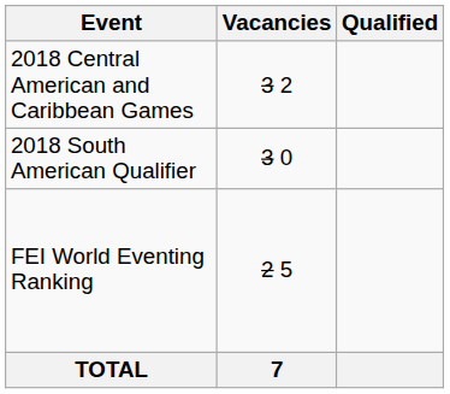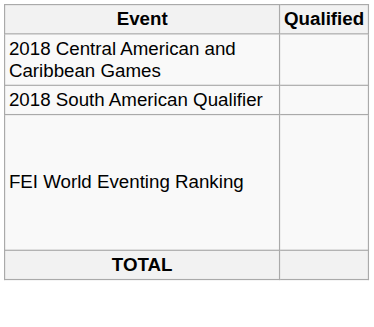- column: Vacancies | 3 2 | 3 0 | 2 5 | 7
